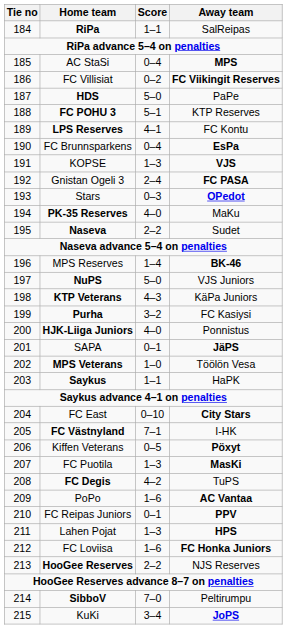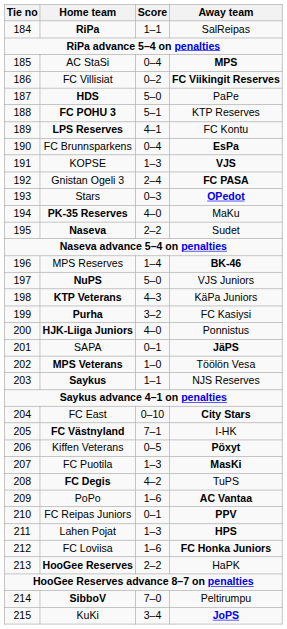Saykus | Away team: HaPK -> NJS Reserves
HooGee Reserves | Away team: NJS Reserves -> HaPK
